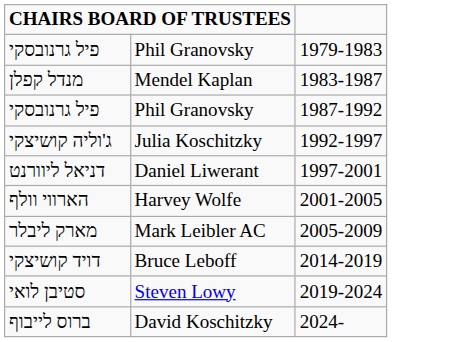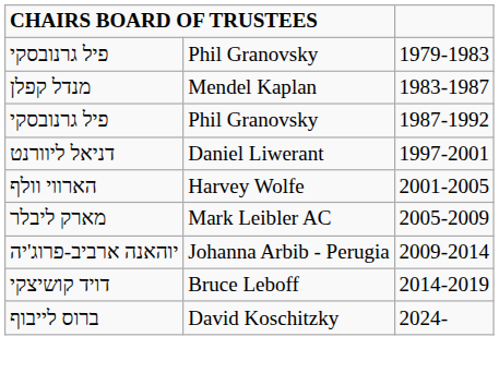- row: ג'וליה קושיצקי | Julia Koschitzky | 1992-1997
+ row: יוהאנה ארביב-פרוג'יה | Johanna Arbib - Perugia | 2009-2014
- row: סטיבן לואי | Steven Lowy | 2019-2024
